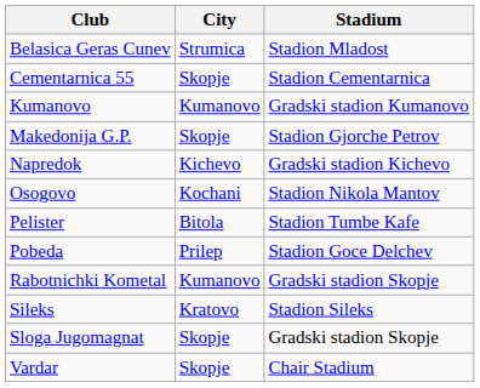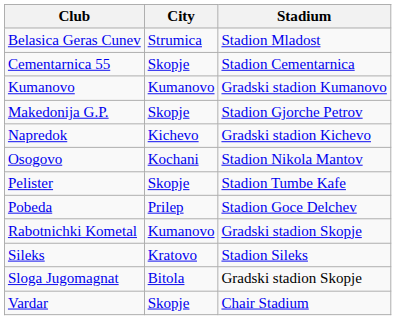Pelister | City: Bitola -> Skopje
Sloga Jugomagnat | City: Skopje -> Bitola
